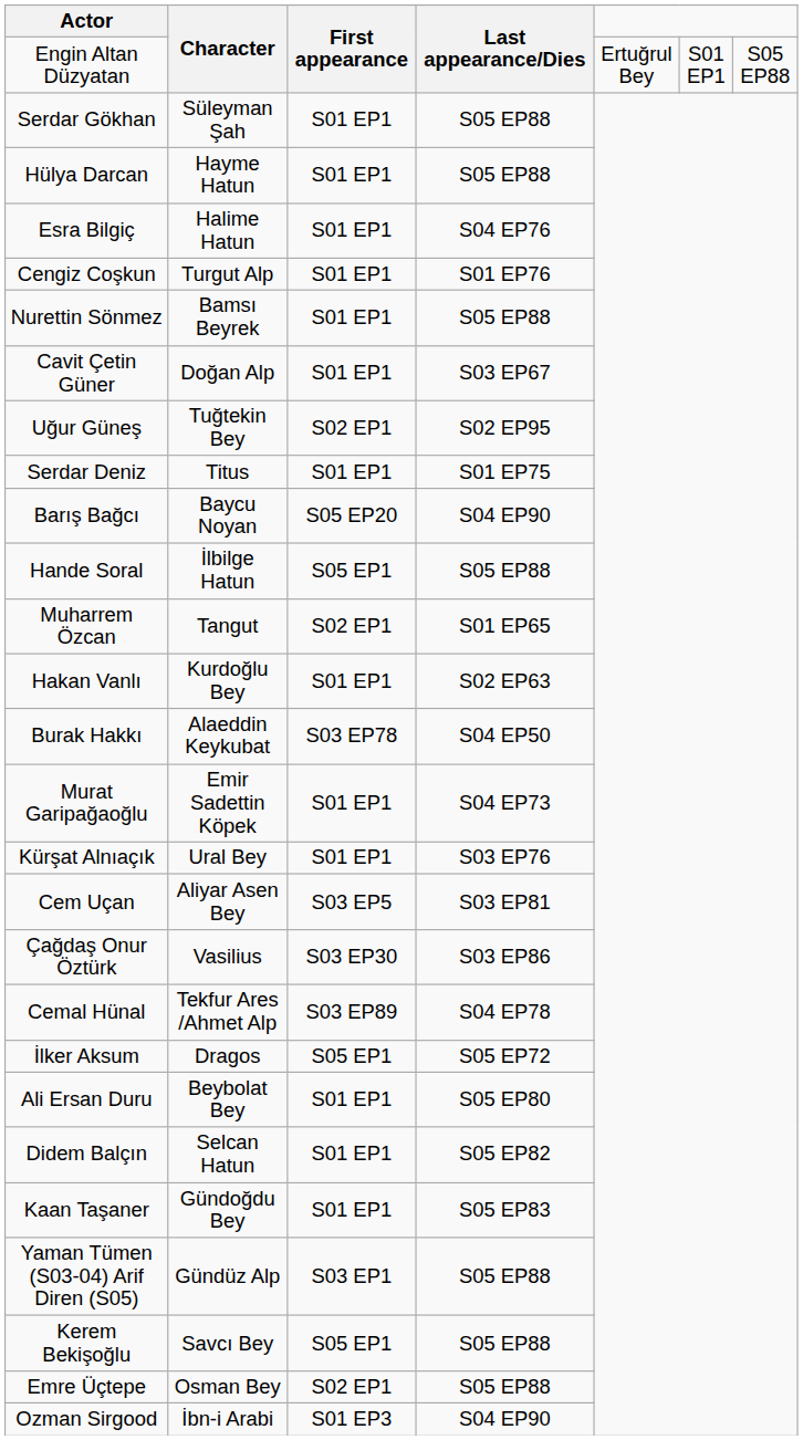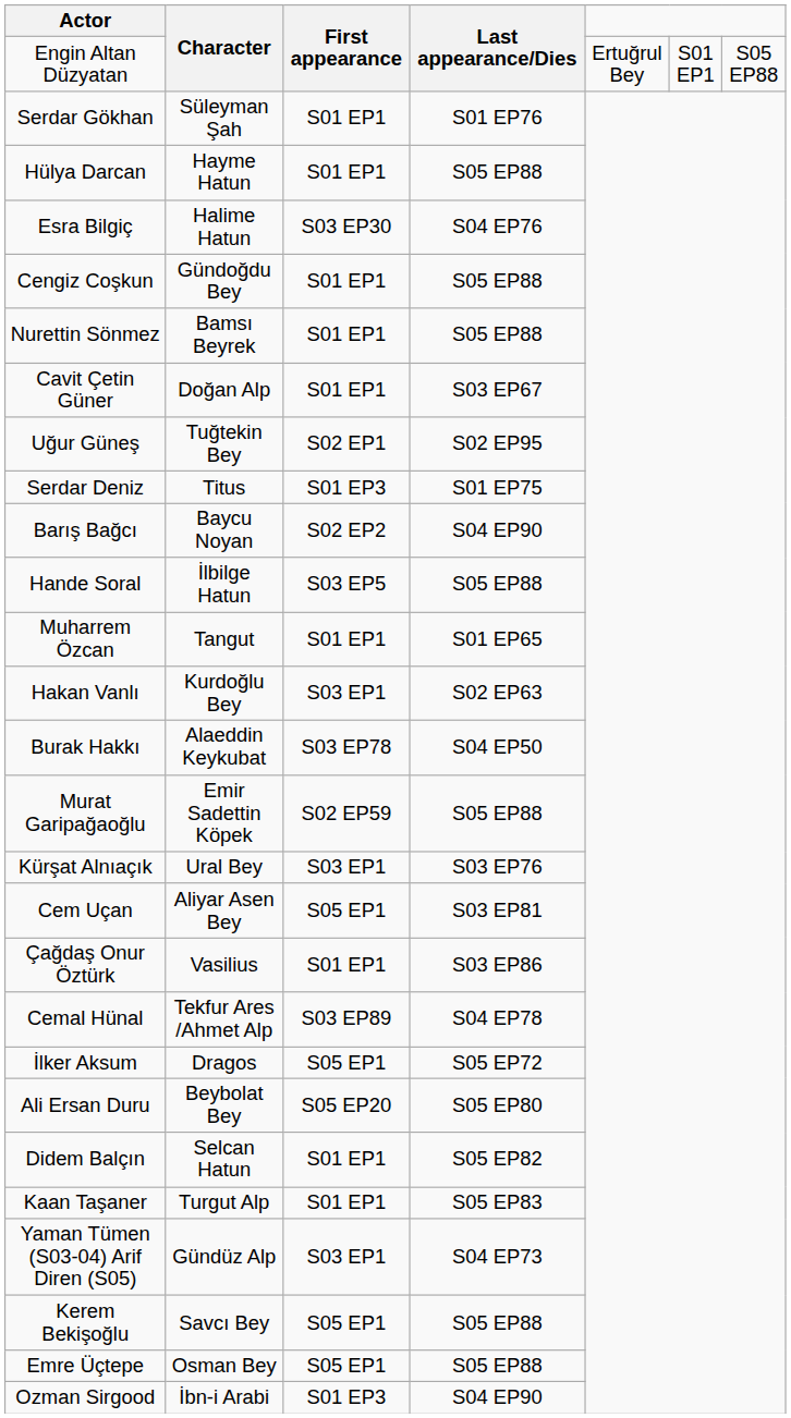Serdar Gökhan | Last appearance/Dies: S05 EP88 -> S01 EP76
Esra Bilgiç | First appearance: S01 EP1 -> S03 EP30
Cengiz Coşkun | Character: Turgut Alp -> Gündoğdu Bey
Cengiz Coşkun | Last appearance/Dies: S01 EP76 -> S05 EP88
Serdar Deniz | First appearance: S01 EP1 -> S01 EP3
Barış Bağcı | First appearance: S05 EP20 -> S02 EP2
Hande Soral | First appearance: S05 EP1 -> S03 EP5
Muharrem Özcan | First appearance: S02 EP1 -> S01 EP1
Hakan Vanlı | First appearance: S01 EP1 -> S03 EP1
Murat Garipağaoğlu | First appearance: S01 EP1 -> S02 EP59
Murat Garipağaoğlu | Last appearance/Dies: S04 EP73 -> S05 EP88
Kürşat Alnıaçık | First appearance: S01 EP1 -> S03 EP1
Cem Uçan | First appearance: S03 EP5 -> S05 EP1
Çağdaş Onur Öztürk | First appearance: S03 EP30 -> S01 EP1
Ali Ersan Duru | First appearance: S01 EP1 -> S05 EP20
Kaan Taşaner | Character: Gündoğdu Bey -> Turgut Alp
Yaman Tümen (S03-04) Arif Diren (S05) | Last appearance/Dies: S05 EP88 -> S04 EP73
Emre Üçtepe | First appearance: S02 EP1 -> S05 EP1
